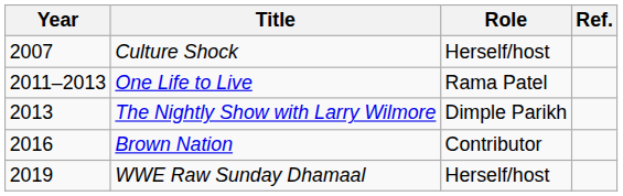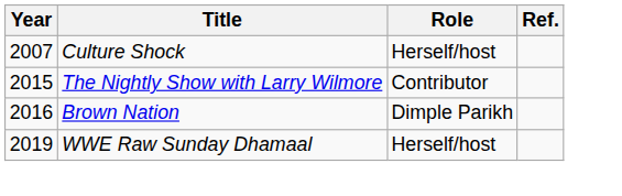- row: 2011–2013 | One Life to Live | Rama Patel
The Nightly Show with Larry Wilmore | Year: 2013 -> 2015
The Nightly Show with Larry Wilmore | Role: Dimple Parikh -> Contributor
Brown Nation | Role: Contributor -> Dimple Parikh
